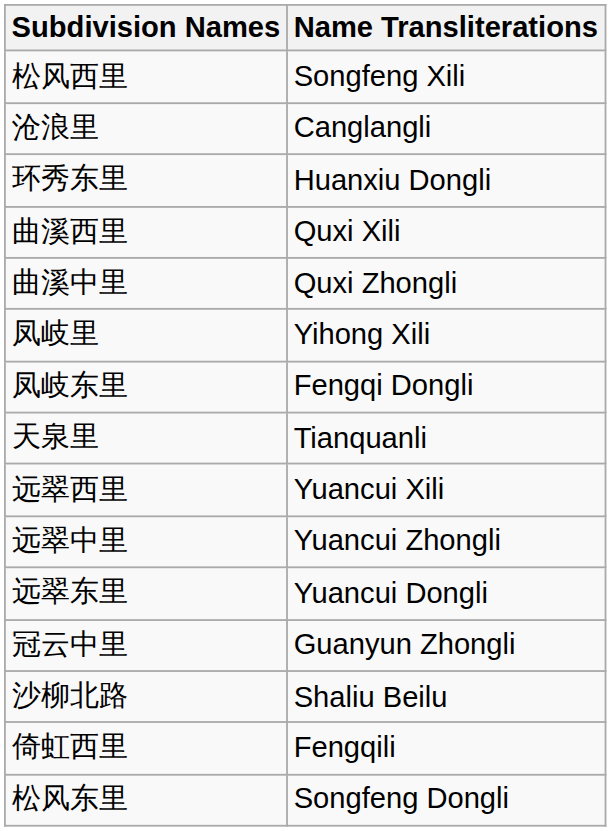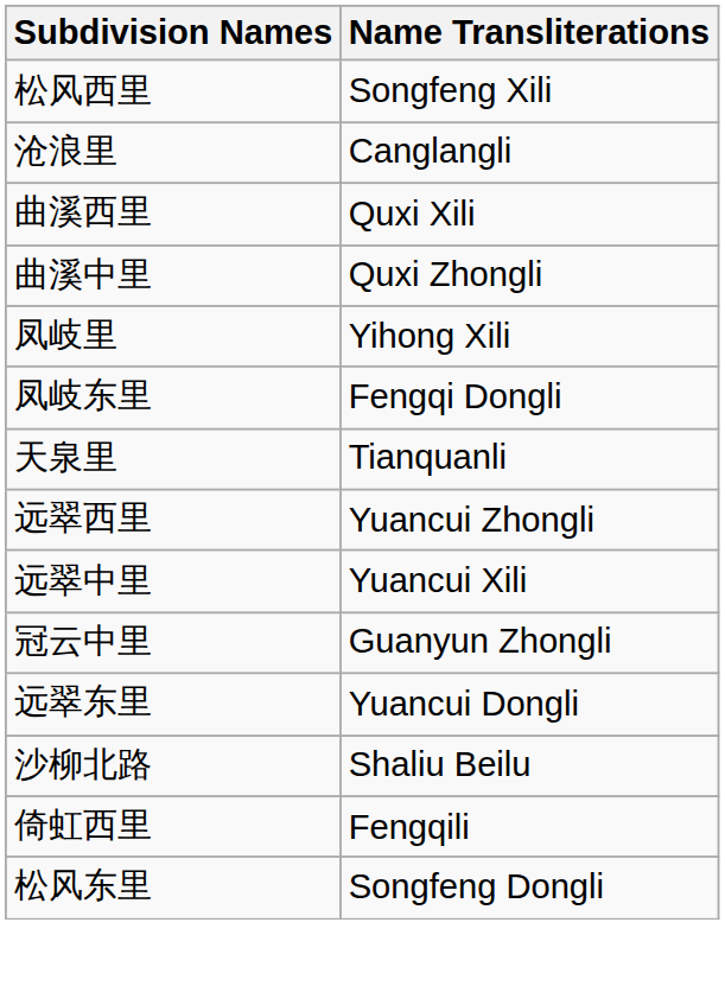- row: 环秀东里 | Huanxiu Dongli
远翠西里 | Name Transliterations: Yuancui Xili -> Yuancui Zhongli
远翠中里 | Name Transliterations: Yuancui Zhongli -> Yuancui Xili
rows swapped: 远翠东里 <-> 冠云中里
